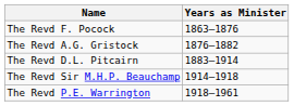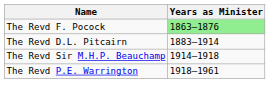The Revd F. Pocock | Years as Minister: no background -> lightgreen background
- row: The Revd A.G. Gristock | 1876–1882
